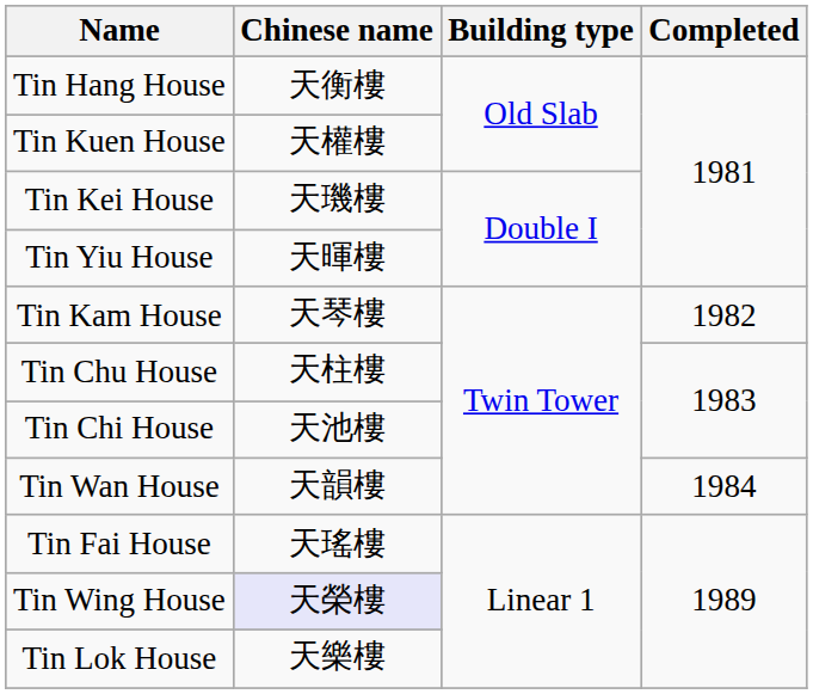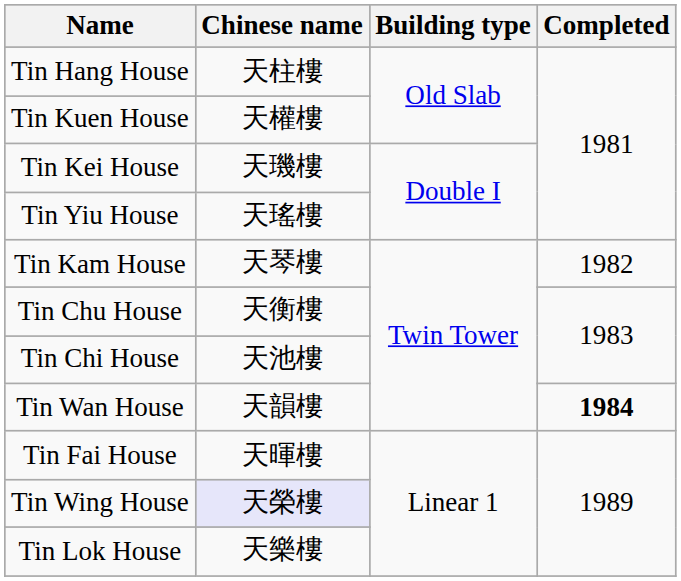Tin Hang House | Chinese name: 天衡樓 -> 天柱樓
Tin Yiu House | Chinese name: 天暉樓 -> 天瑤樓
Tin Chu House | Chinese name: 天柱樓 -> 天衡樓
Tin Wan House | Completed: normal -> bold
Tin Fai House | Chinese name: 天瑤樓 -> 天暉樓
